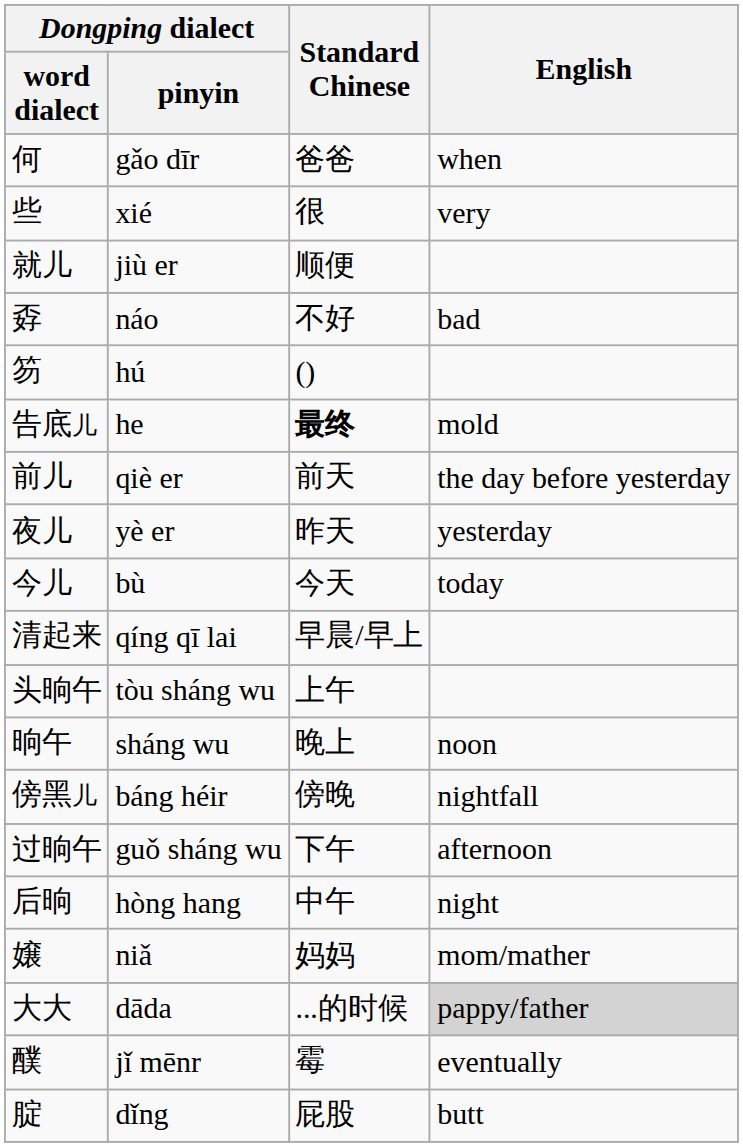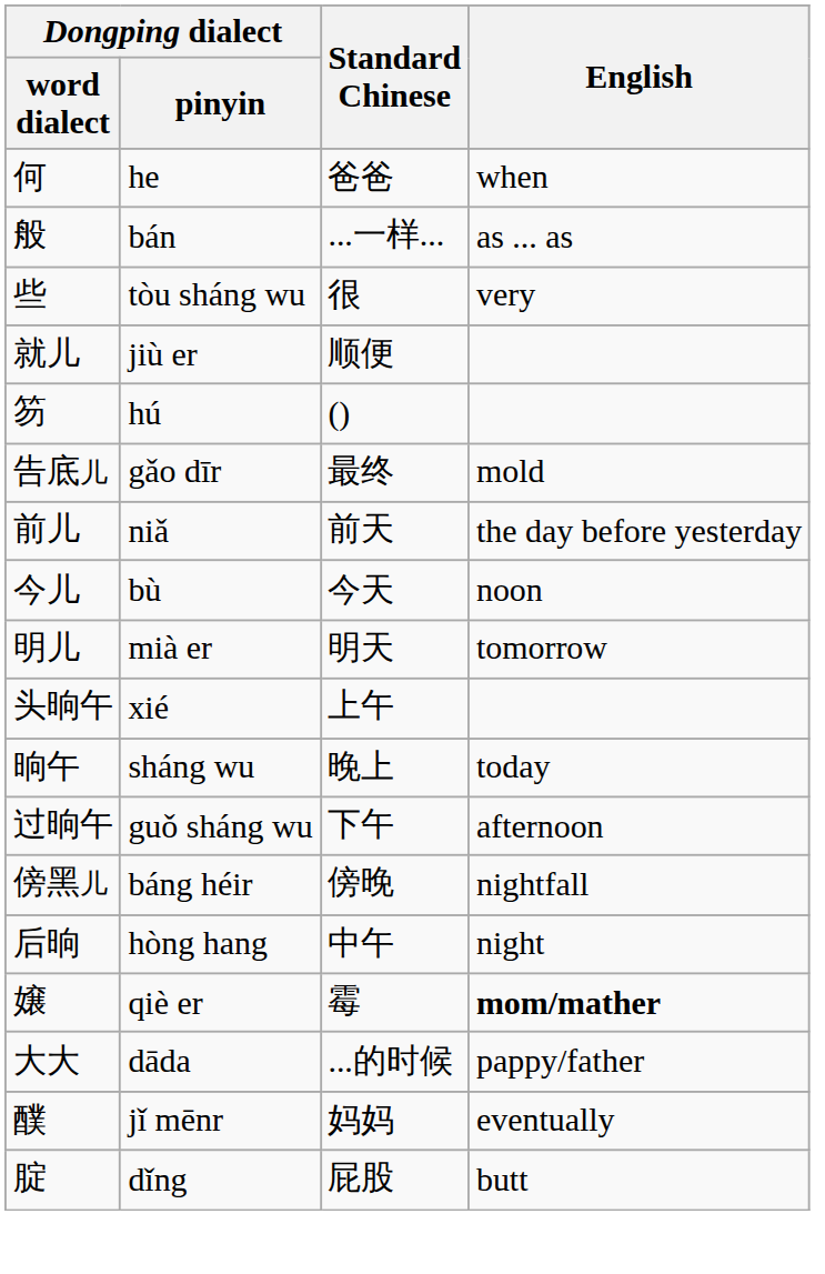何 | Dongping dialect / pinyin: gǎo dīr -> he
+ row: 般 | bán | ...一样... | as ... as
些 | Dongping dialect / pinyin: xié -> tòu sháng wu
- row: 孬 | náo | 不好 | bad
告底儿 | Dongping dialect / pinyin: he -> gǎo dīr
告底儿 | Standard Chinese: bold -> normal
前儿 | Dongping dialect / pinyin: qiè er -> niǎ
- row: 夜儿 | yè er | 昨天 | yesterday
今儿 | English: today -> noon
+ row: 明儿 | mià er | 明天 | tomorrow
- row: 清起来 | qíng qī lai | 早晨/早上
头晌午 | Dongping dialect / pinyin: tòu sháng wu -> xié
晌午 | English: noon -> today
rows swapped: 过晌午 <-> 傍黑儿
嬢 | Dongping dialect / pinyin: niǎ -> qiè er
嬢 | Standard Chinese: 妈妈 -> 霉
嬢 | English: normal -> bold
大大 | English: lightgrey background -> no background
醭 | Standard Chinese: 霉 -> 妈妈
